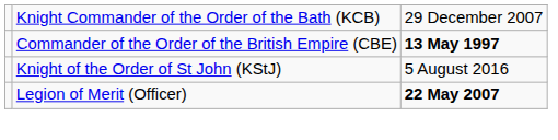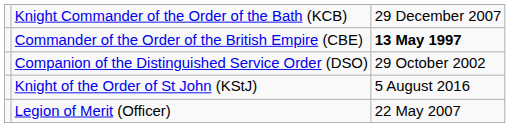+ row: Companion of the Distinguished Service Order (DSO) | 29 October 2002
Legion of Merit (Officer) | column 3: bold -> normal
